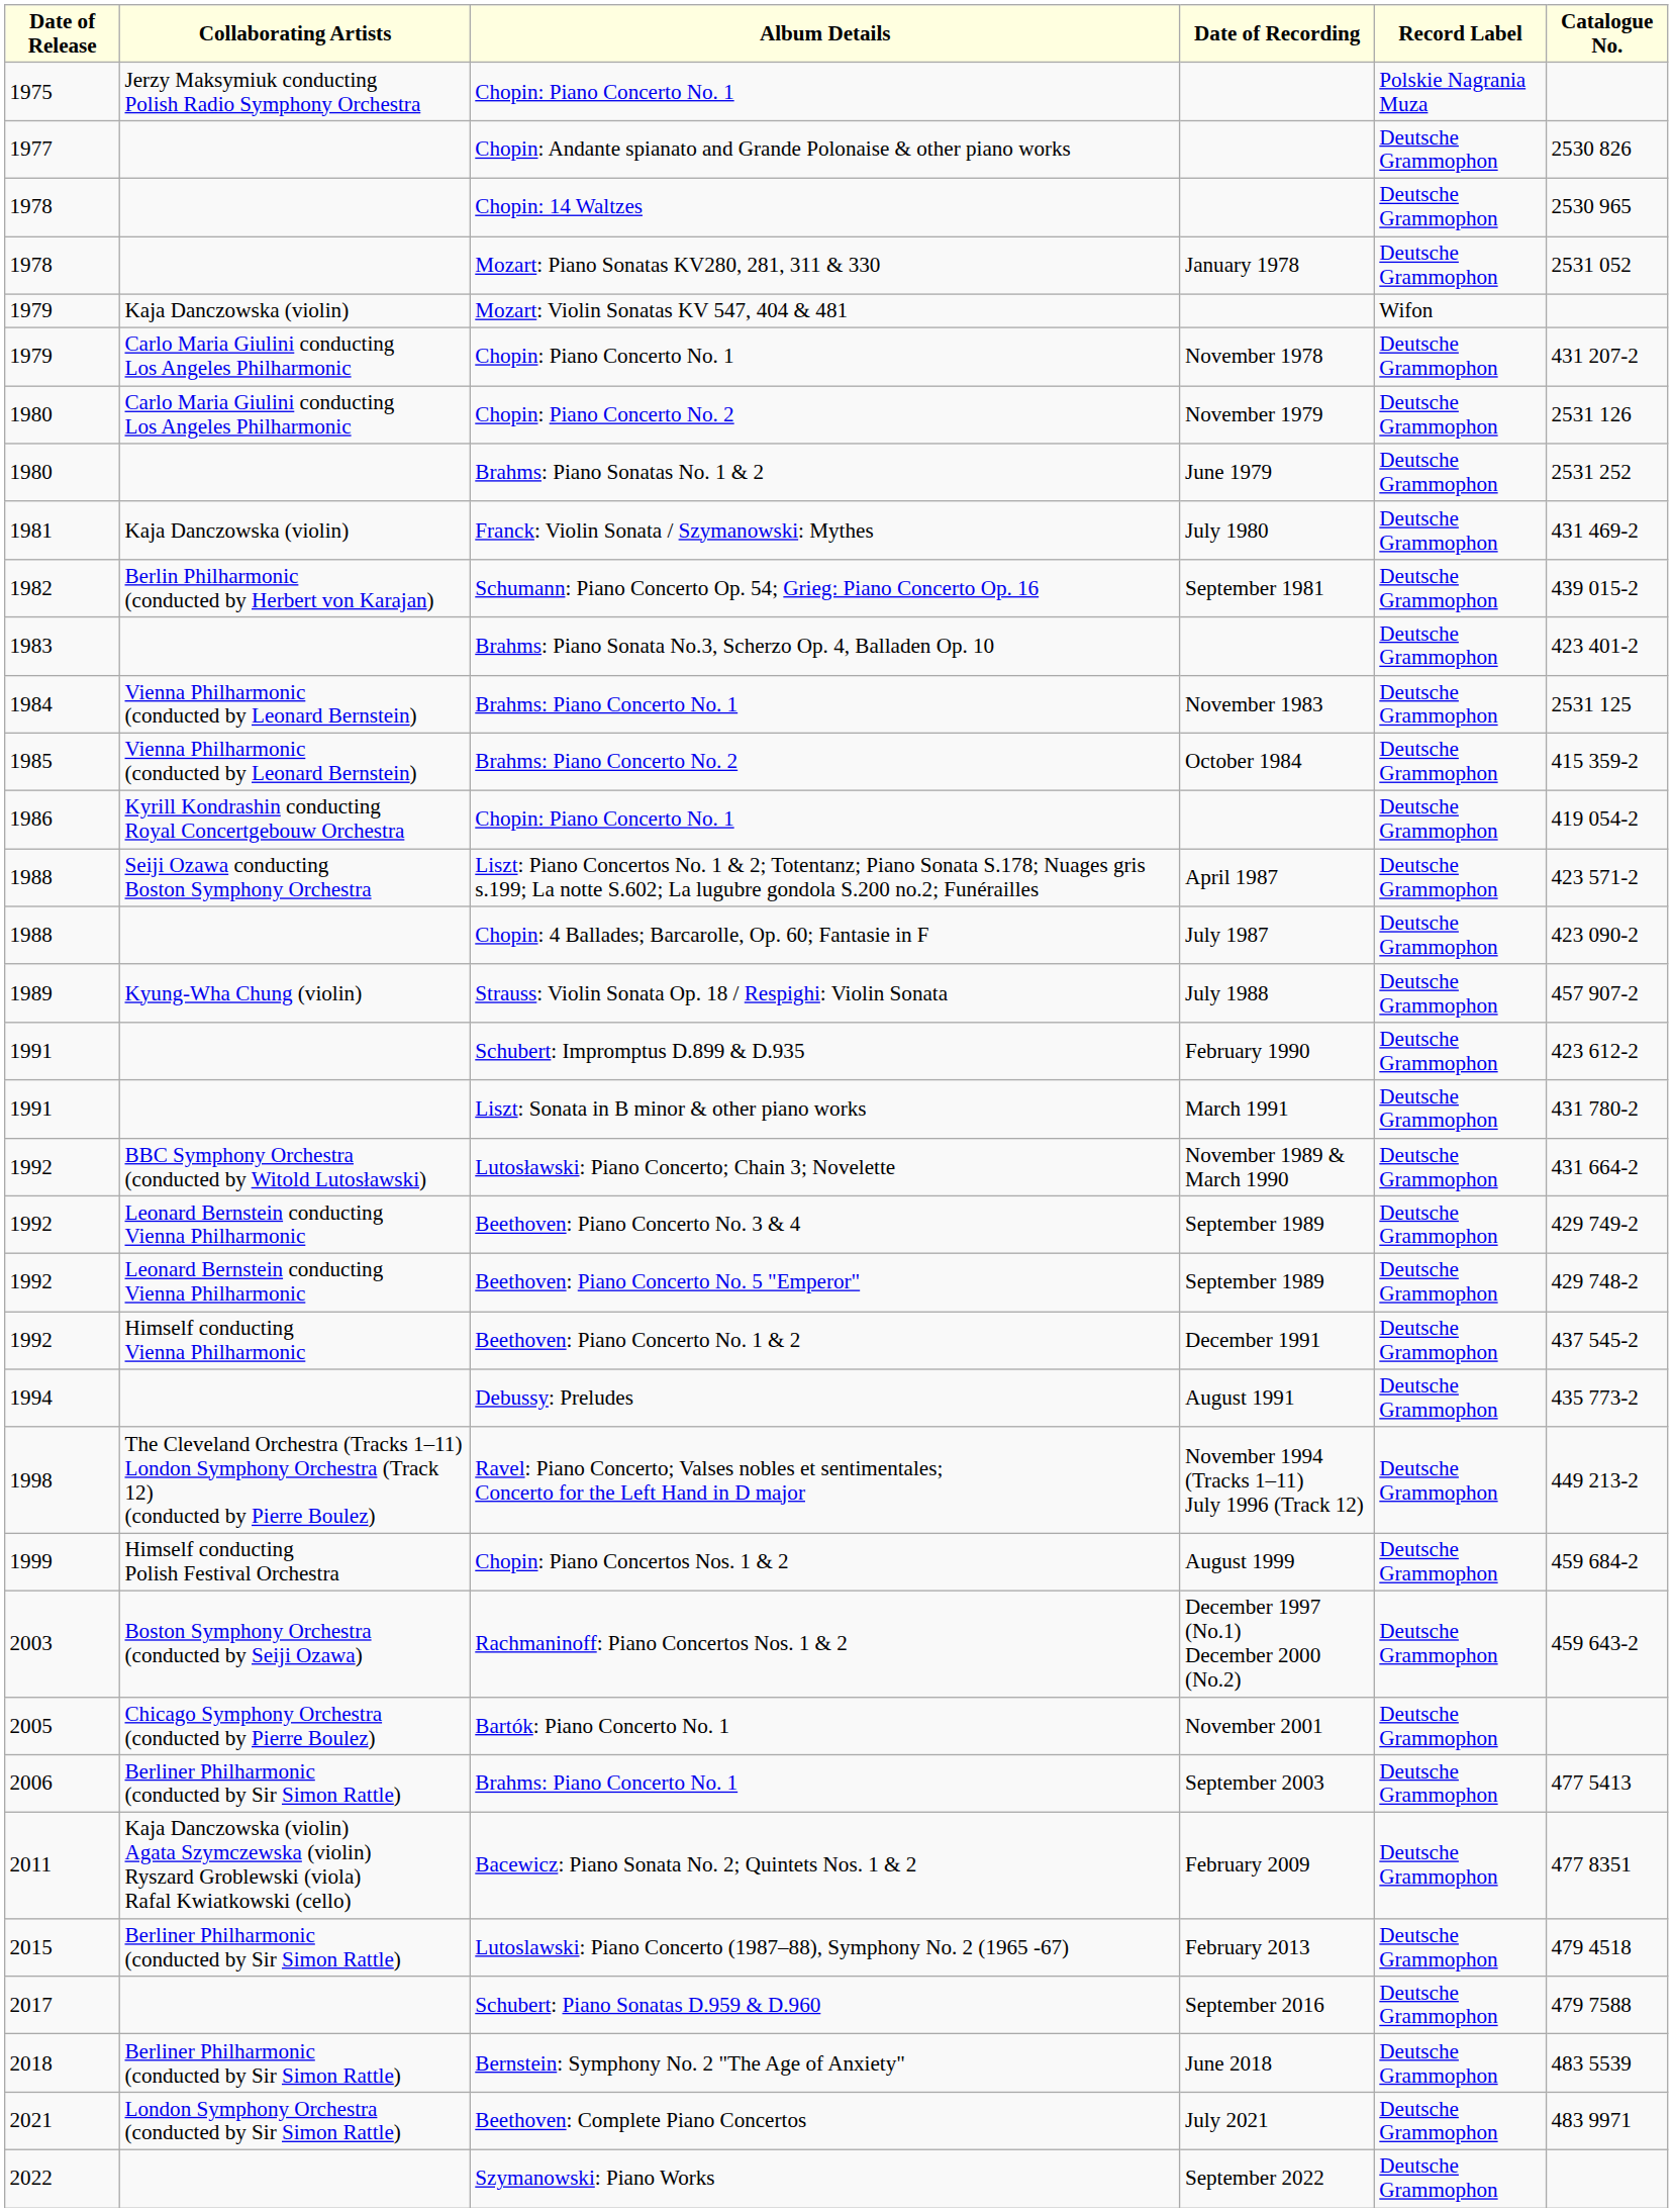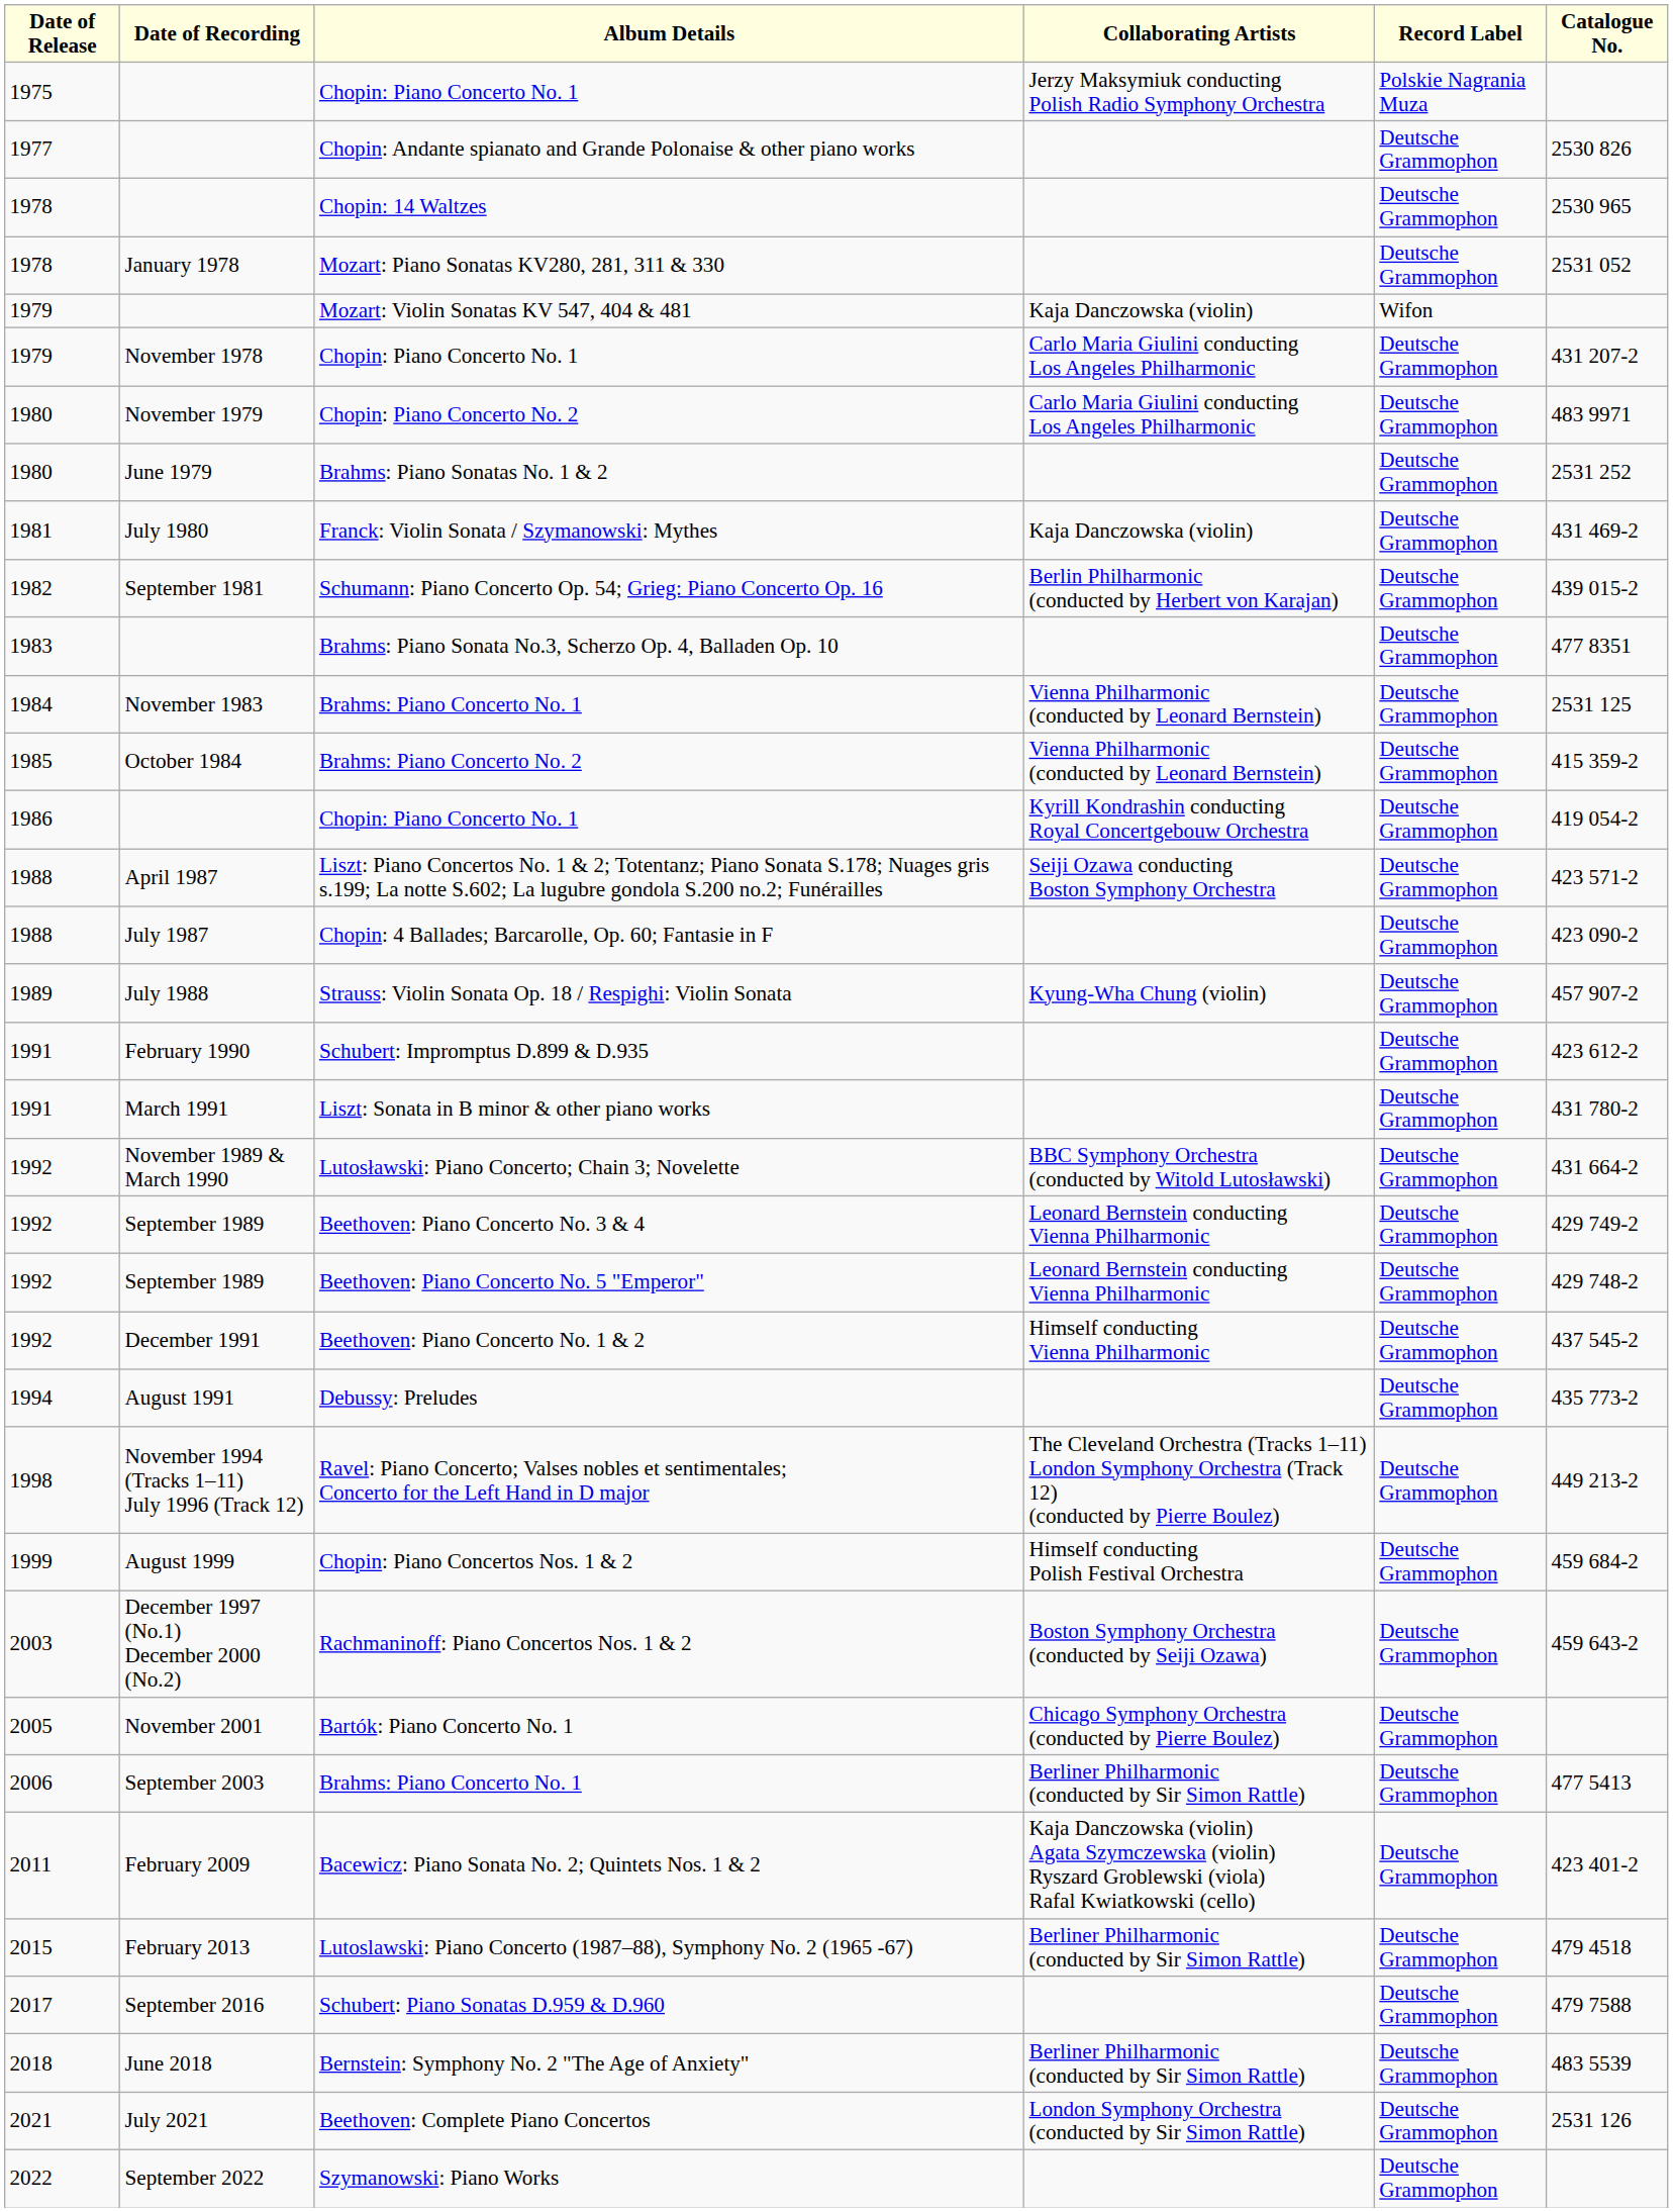columns swapped: Date of Recording <-> Collaborating Artists
Chopin: Piano Concerto No. 2 | Catalogue No.: 2531 126 -> 483 9971
Brahms: Piano Sonata No.3, Scherzo Op. 4, Balladen Op. 10 | Catalogue No.: 423 401-2 -> 477 8351
Bacewicz: Piano Sonata No. 2; Quintets Nos. 1 & 2 | Catalogue No.: 477 8351 -> 423 401-2
Beethoven: Complete Piano Concertos | Catalogue No.: 483 9971 -> 2531 126
